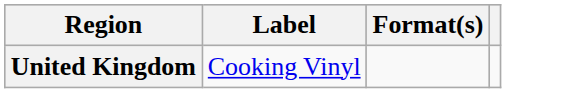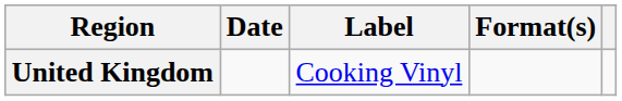+ column: Date
